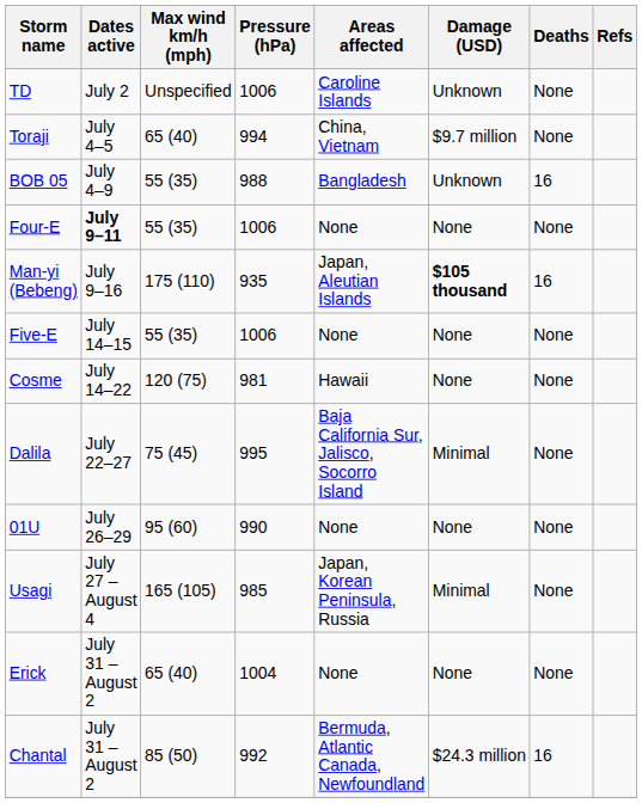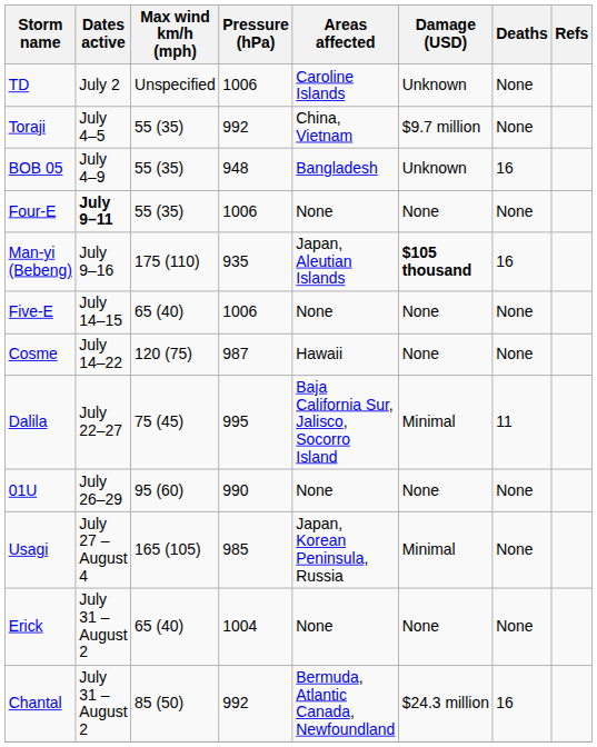Toraji | Max wind km/h (mph): 65 (40) -> 55 (35)
Toraji | Pressure (hPa): 994 -> 992
BOB 05 | Pressure (hPa): 988 -> 948
Five-E | Max wind km/h (mph): 55 (35) -> 65 (40)
Cosme | Pressure (hPa): 981 -> 987
Dalila | Deaths: None -> 11
